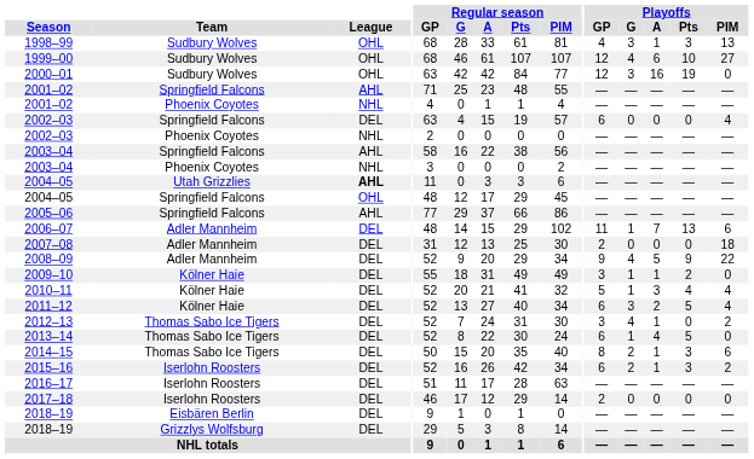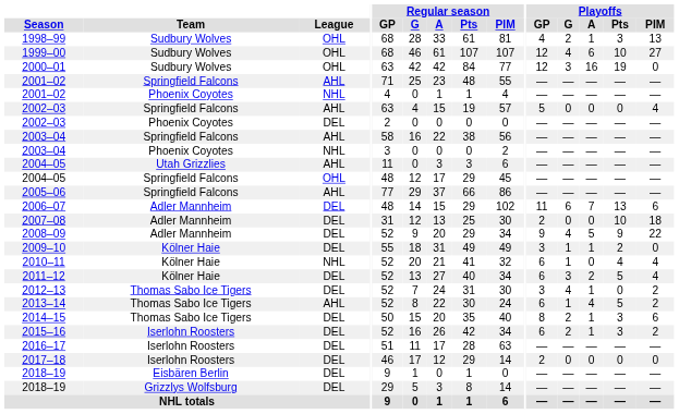1998–99 | Playoffs / G: 3 -> 2
2002–03 / Springfield Falcons | League: DEL -> AHL
2002–03 / Springfield Falcons | Playoffs / GP: 6 -> 5
2002–03 / Phoenix Coyotes | League: NHL -> DEL
2004–05 / Utah Grizzlies | League: bold -> normal
2006–07 | Playoffs / G: 1 -> 6
2007–08 | Playoffs / Pts: 0 -> 10
2010–11 | League: DEL -> NHL
2010–11 | Playoffs / GP: 5 -> 6
2010–11 | Playoffs / A: 3 -> 0
2013–14 | League: DEL -> AHL
2013–14 | Playoffs / PIM: 0 -> 2
